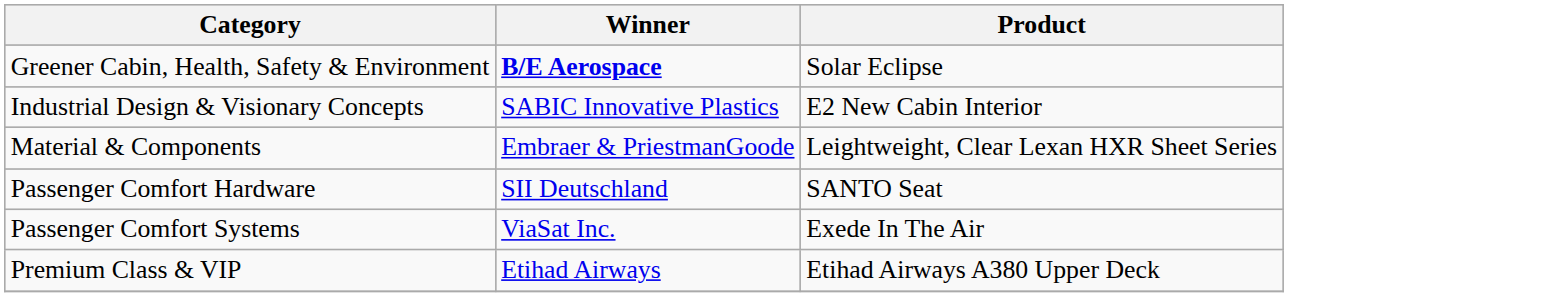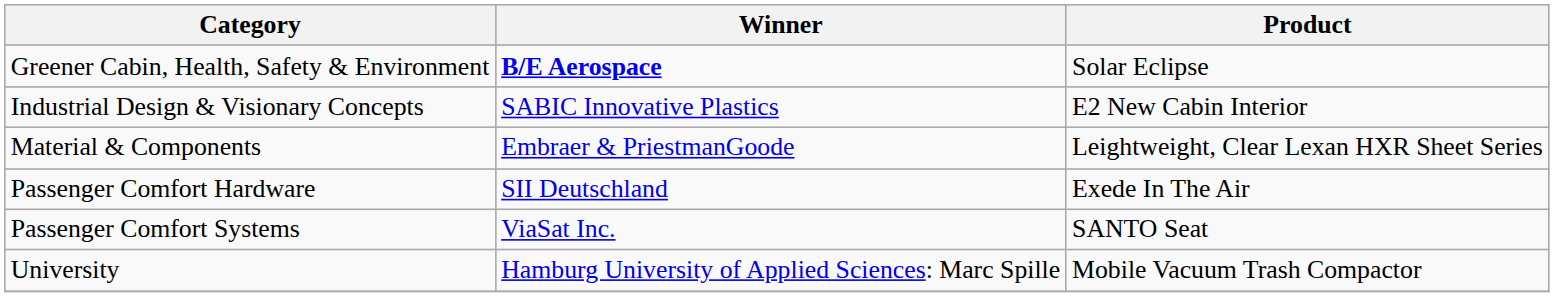Passenger Comfort Hardware | Product: SANTO Seat -> Exede In The Air
Passenger Comfort Systems | Product: Exede In The Air -> SANTO Seat
- row: Premium Class & VIP | Etihad Airways | Etihad Airways A380 Upper Deck
+ row: University | Hamburg University of Applied Sciences: Marc Spille | Mobile Vacuum Trash Compactor
